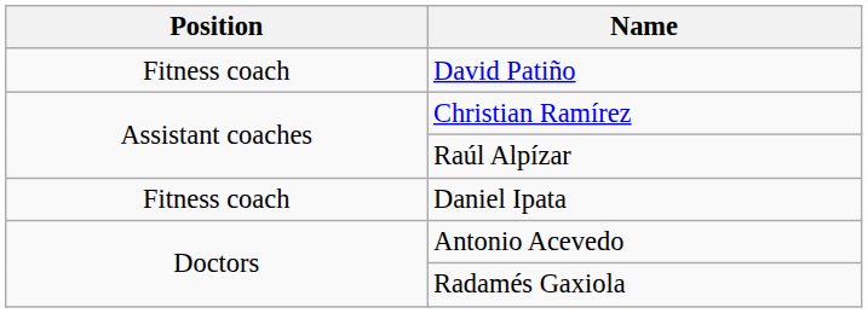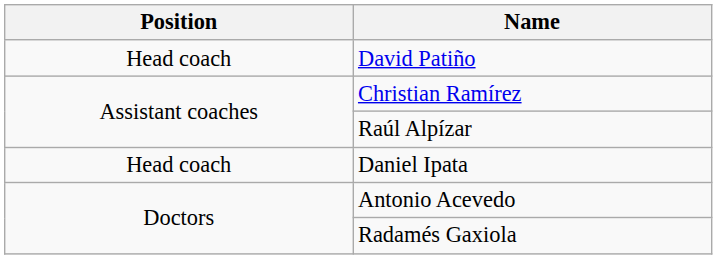David Patiño | Position: Fitness coach -> Head coach
Daniel Ipata | Position: Fitness coach -> Head coach
